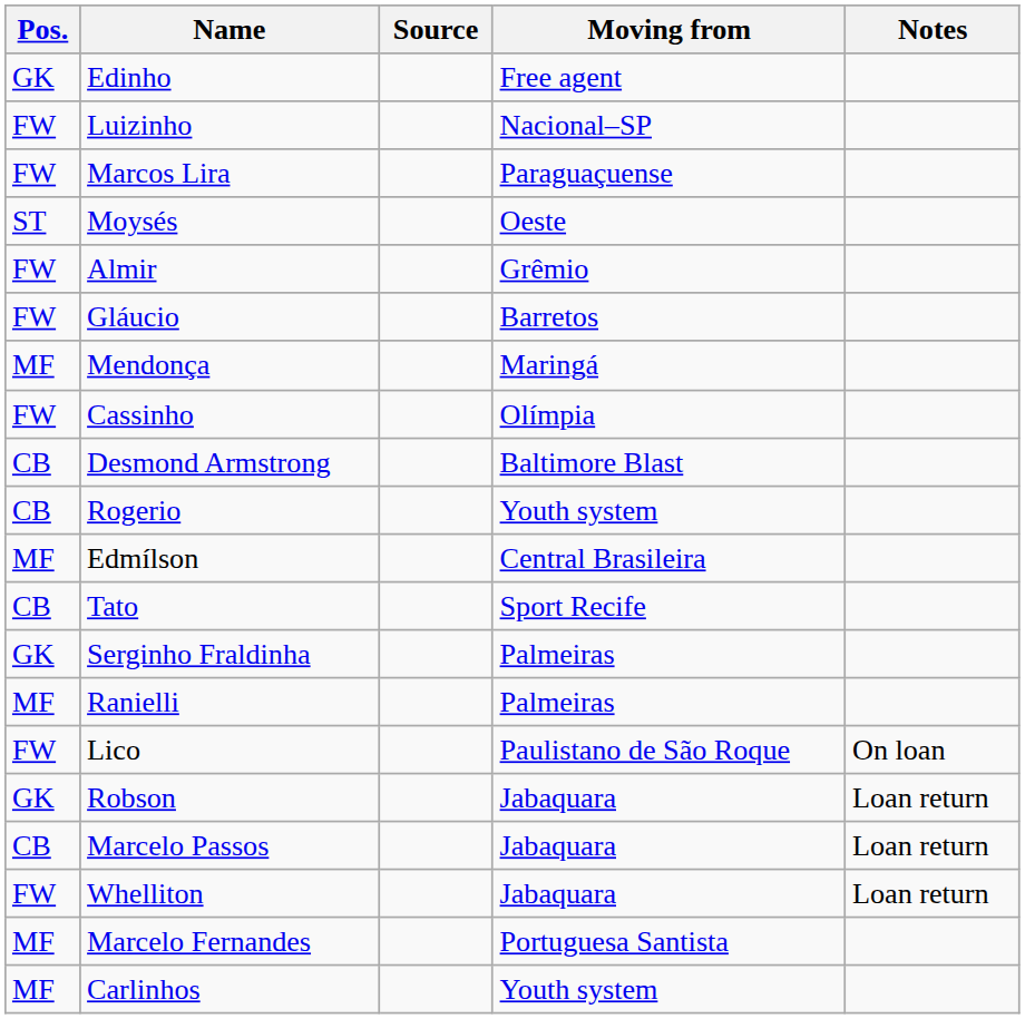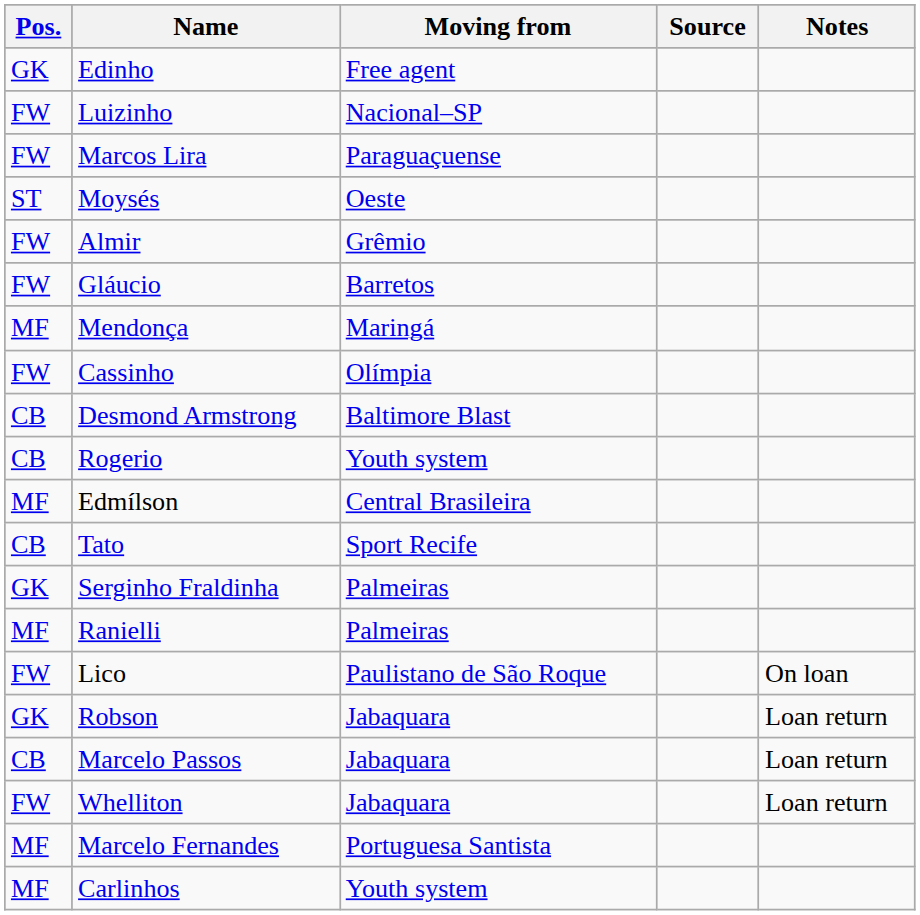columns swapped: Moving from <-> Source
